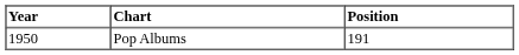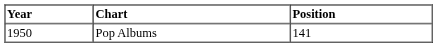Pop Albums | Position: 191 -> 141
